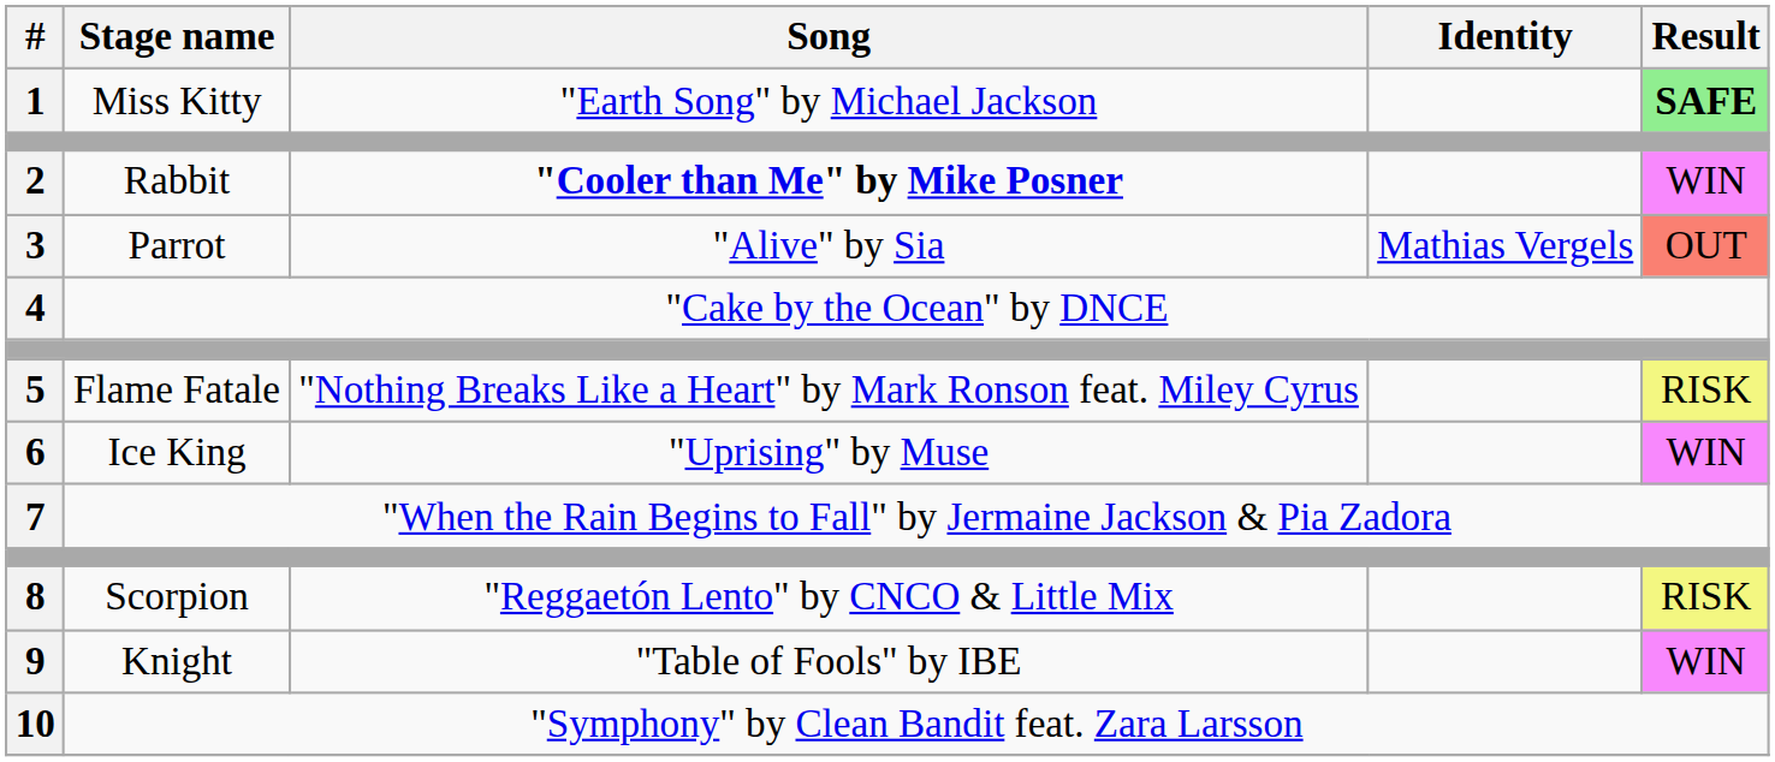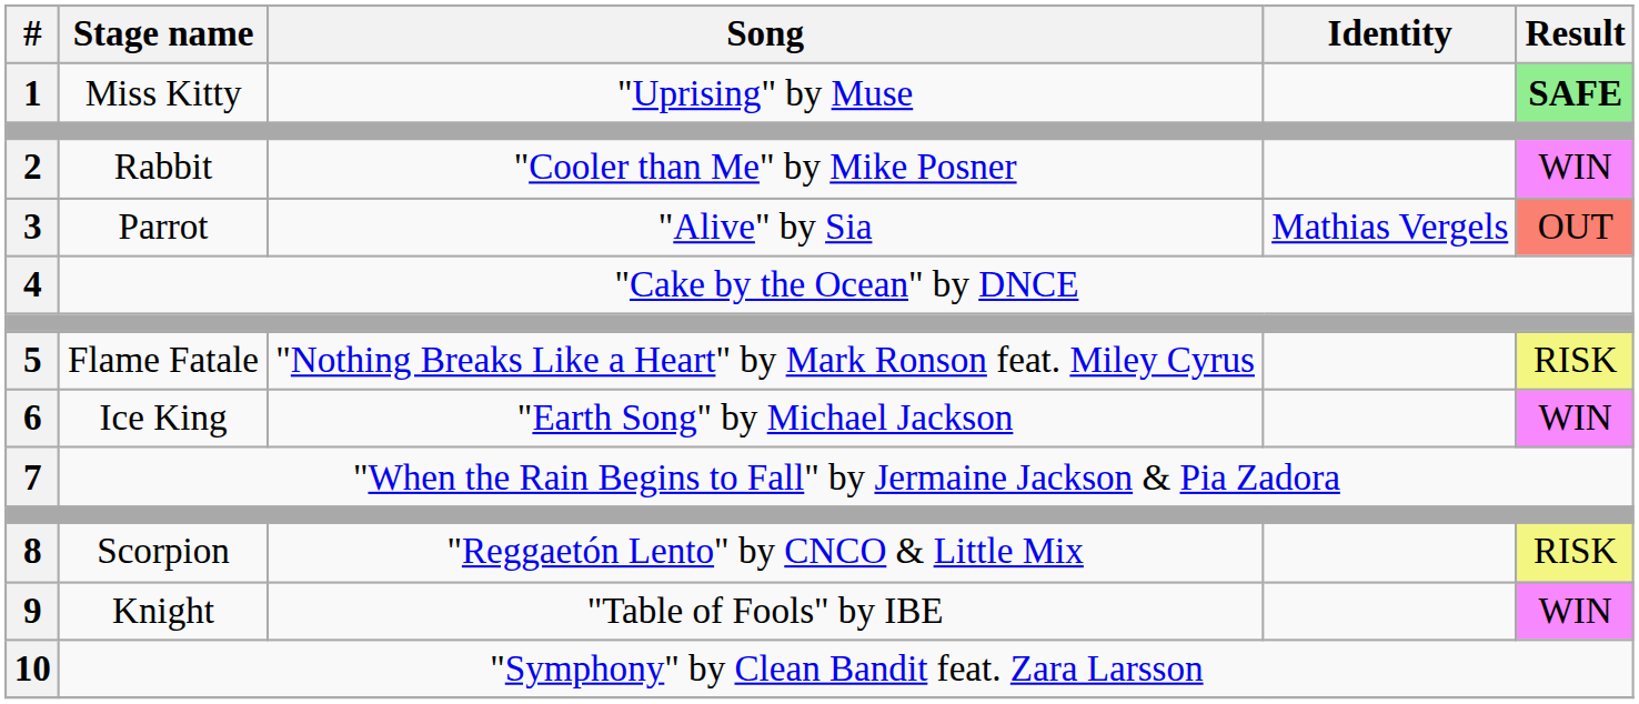1 | Song: "Earth Song" by Michael Jackson -> "Uprising" by Muse
2 | Song: bold -> normal
6 | Song: "Uprising" by Muse -> "Earth Song" by Michael Jackson
